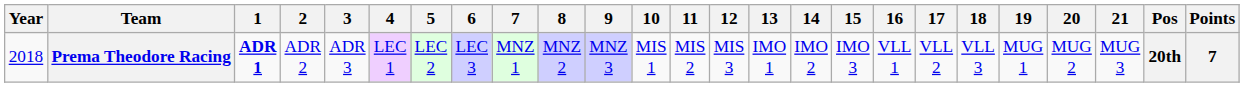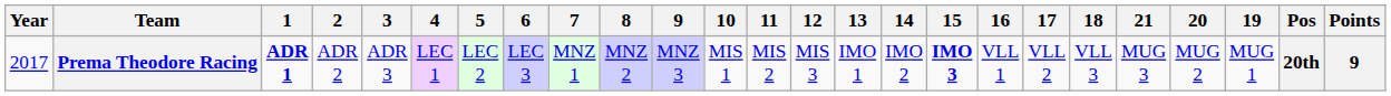columns swapped: 19 <-> 21
Prema Theodore Racing | Year: 2018 -> 2017
Prema Theodore Racing | 15: normal -> bold
Prema Theodore Racing | Points: 7 -> 9
